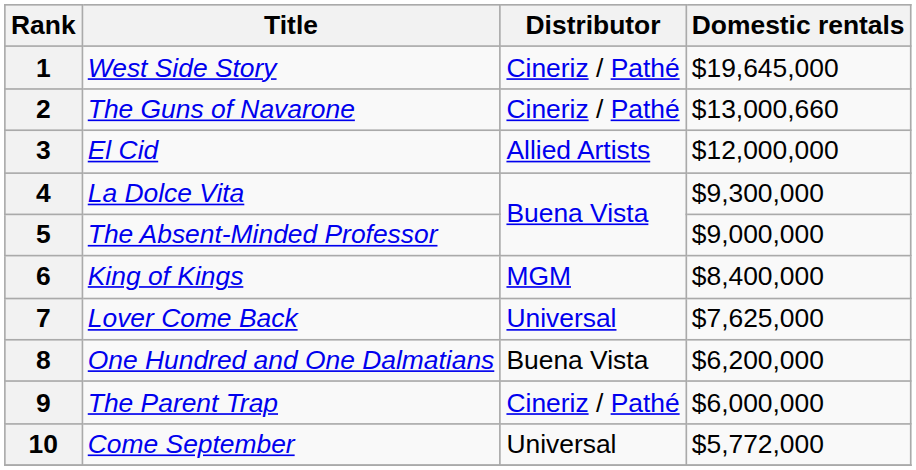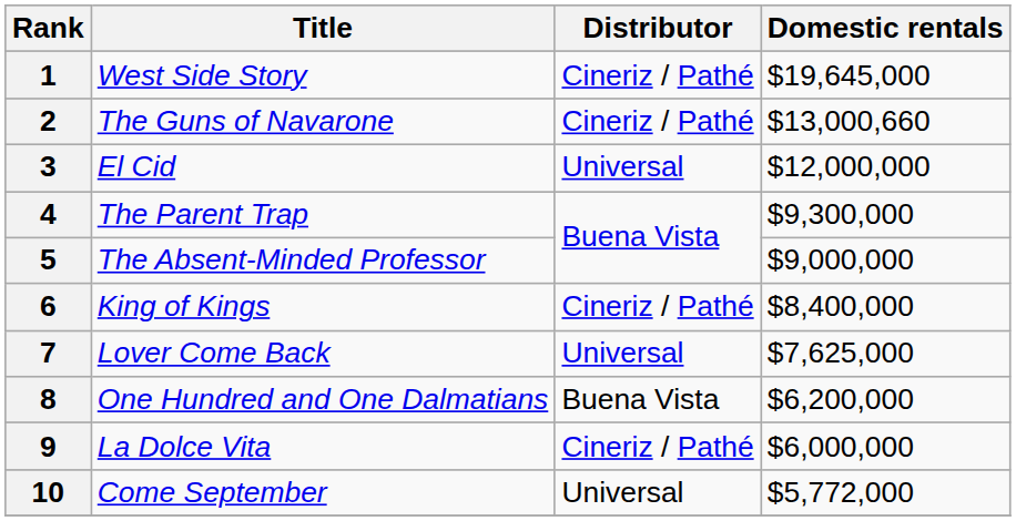3 | Distributor: Allied Artists -> Universal
4 | Title: La Dolce Vita -> The Parent Trap
6 | Distributor: MGM -> Cineriz / Pathé
9 | Title: The Parent Trap -> La Dolce Vita
